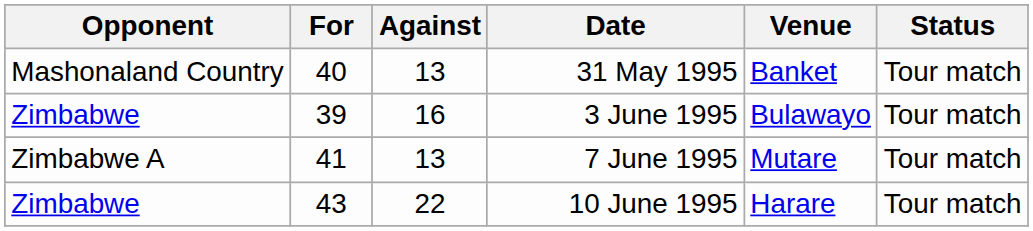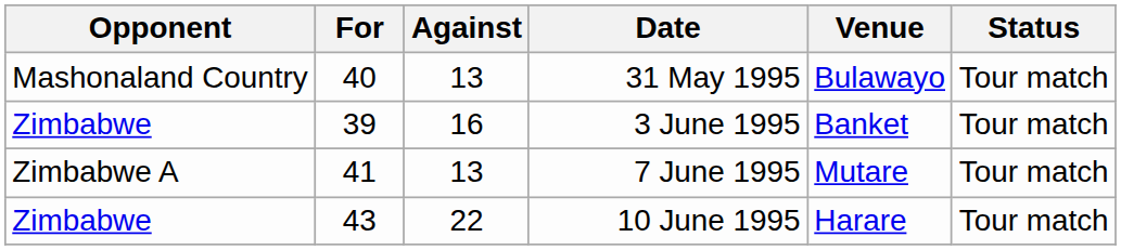31 May 1995 | Venue: Banket -> Bulawayo
3 June 1995 | Venue: Bulawayo -> Banket
